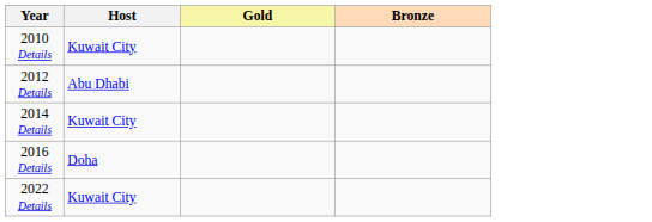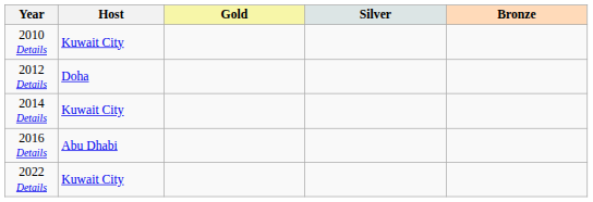+ column: Silver
2012 Details | Host: Abu Dhabi -> Doha
2016 Details | Host: Doha -> Abu Dhabi
